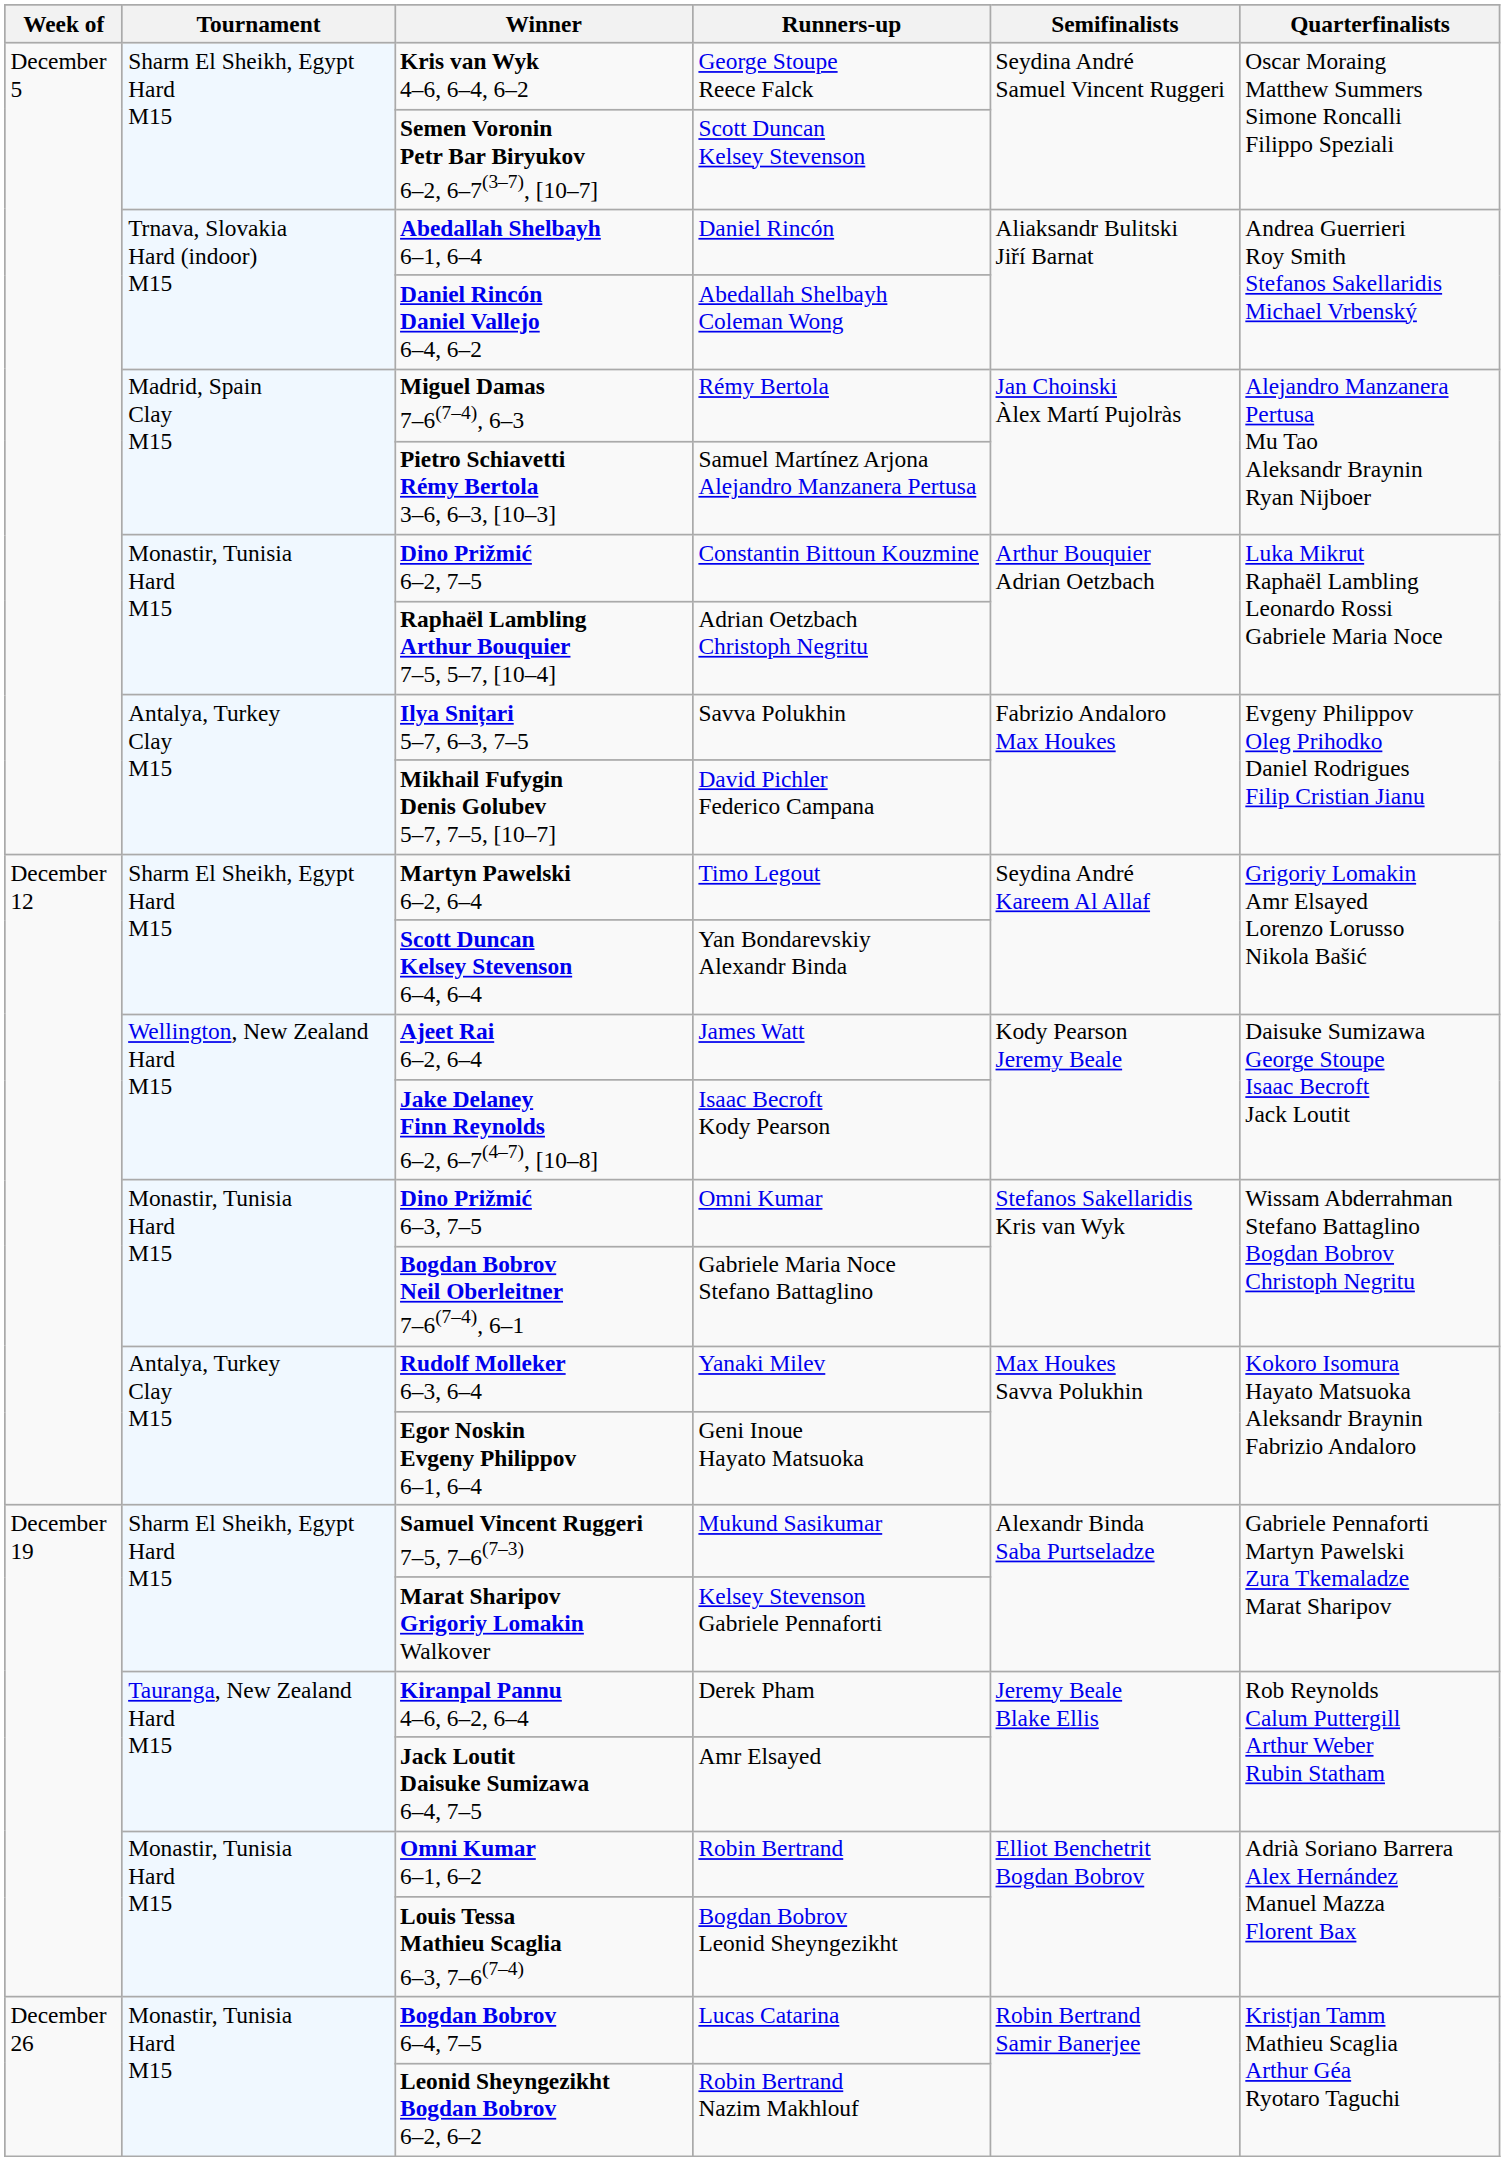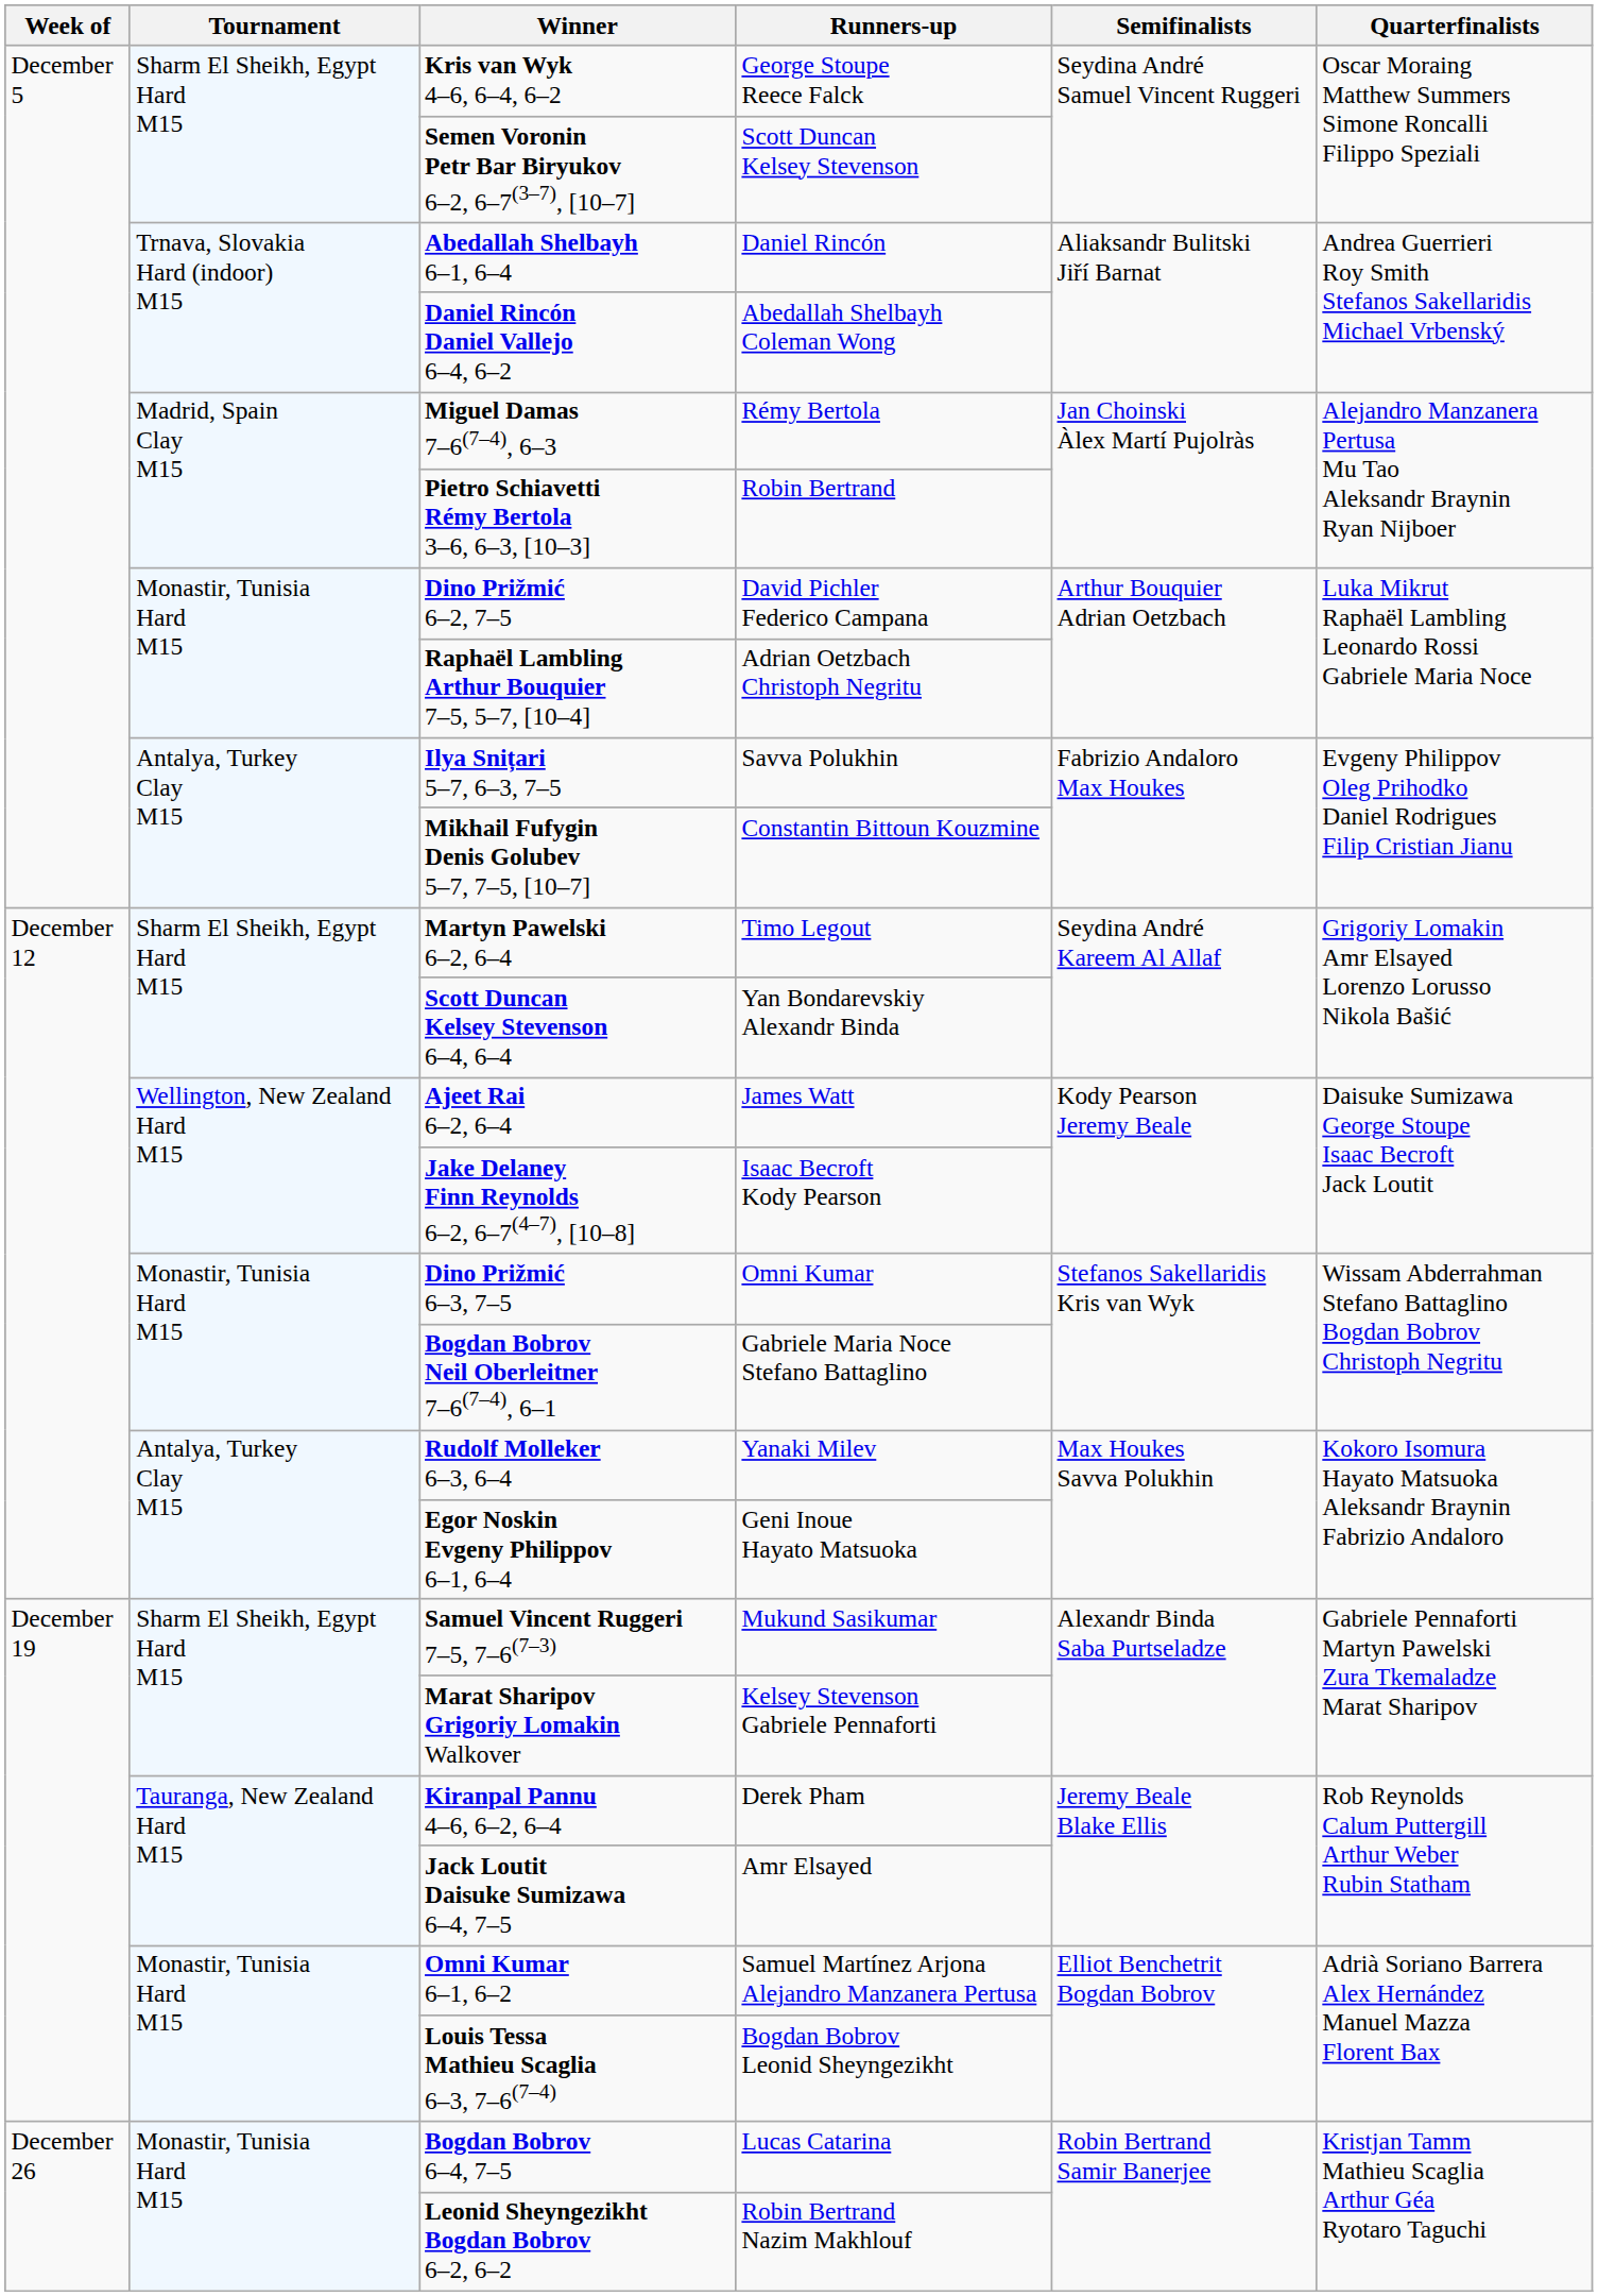Pietro Schiavetti Rémy Bertola 3–6, 6–3, [10–3] | Runners-up: Samuel Martínez Arjona Alejandro Manzanera Pertusa -> Robin Bertrand
Dino Prižmić 6–2, 7–5 | Runners-up: Constantin Bittoun Kouzmine -> David Pichler Federico Campana
Mikhail Fufygin Denis Golubev 5–7, 7–5, [10–7] | Runners-up: David Pichler Federico Campana -> Constantin Bittoun Kouzmine
Omni Kumar 6–1, 6–2 | Runners-up: Robin Bertrand -> Samuel Martínez Arjona Alejandro Manzanera Pertusa
